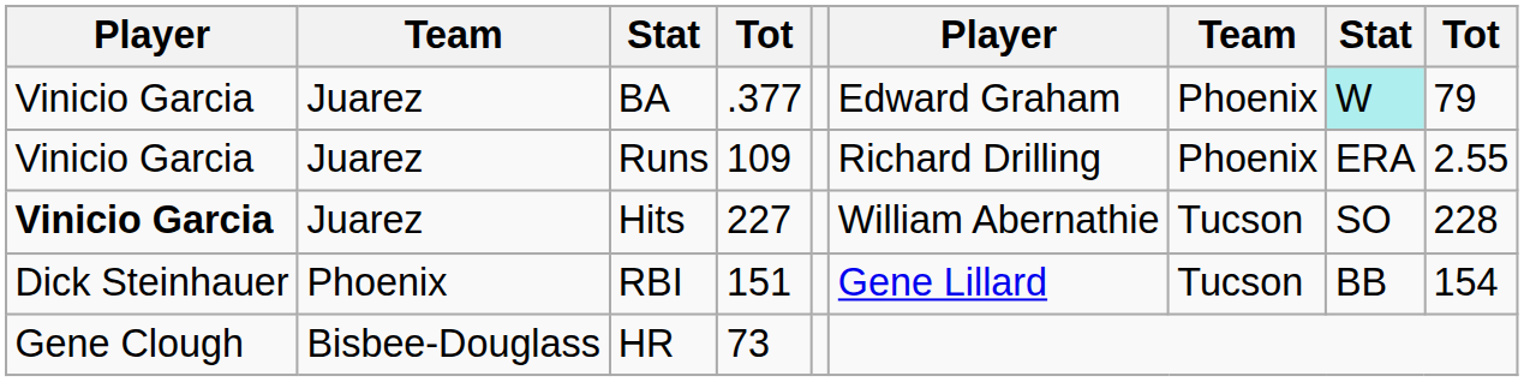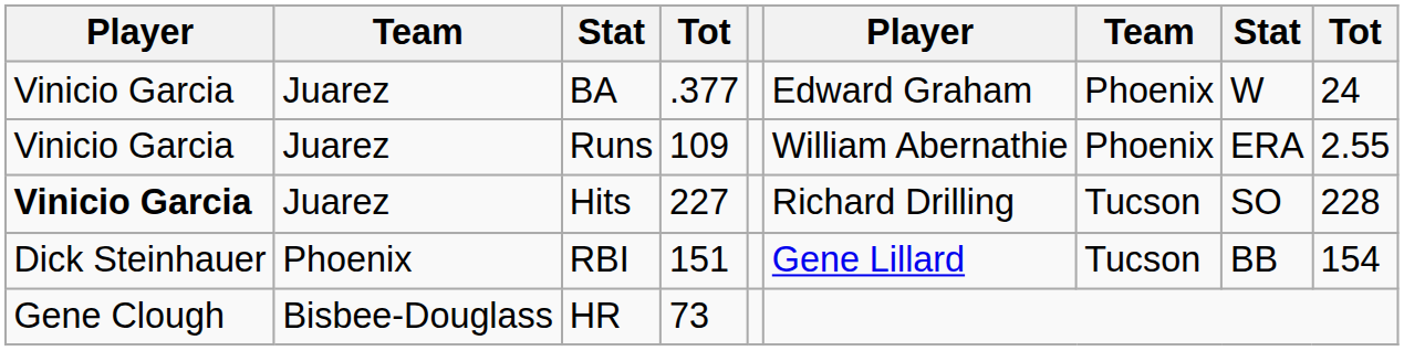BA | column 8: paleturquoise background -> no background
BA | column 9: 79 -> 24
Runs | column 6: Richard Drilling -> William Abernathie
Hits | column 6: William Abernathie -> Richard Drilling
